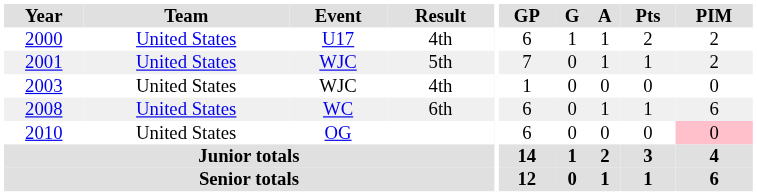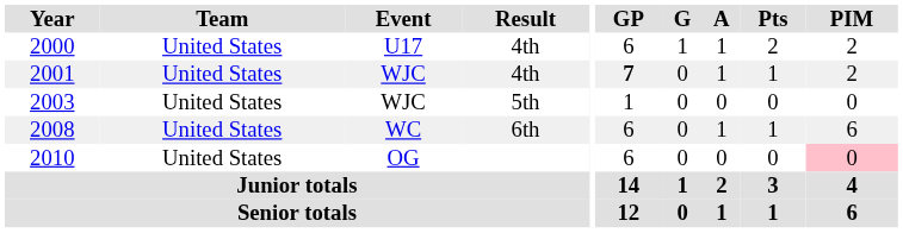2001 | Result: 5th -> 4th
2001 | GP: normal -> bold
2003 | Result: 4th -> 5th
